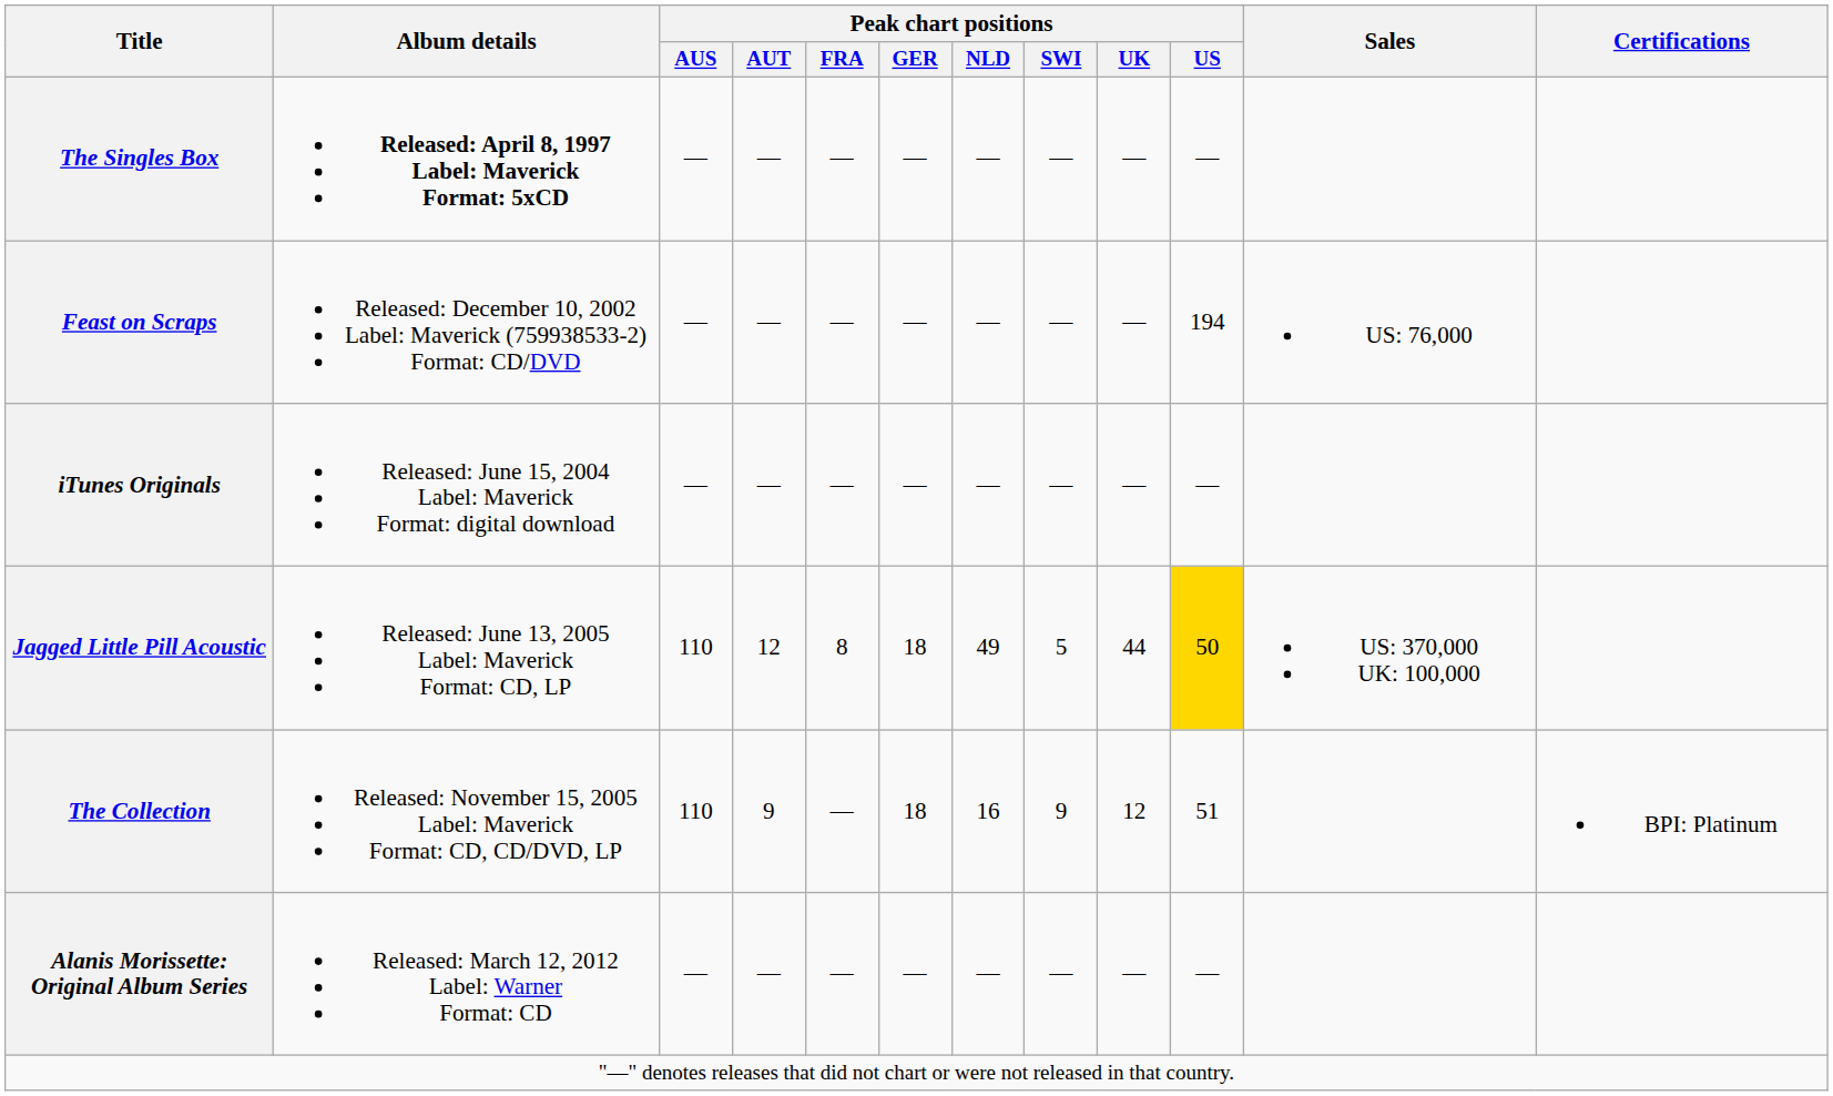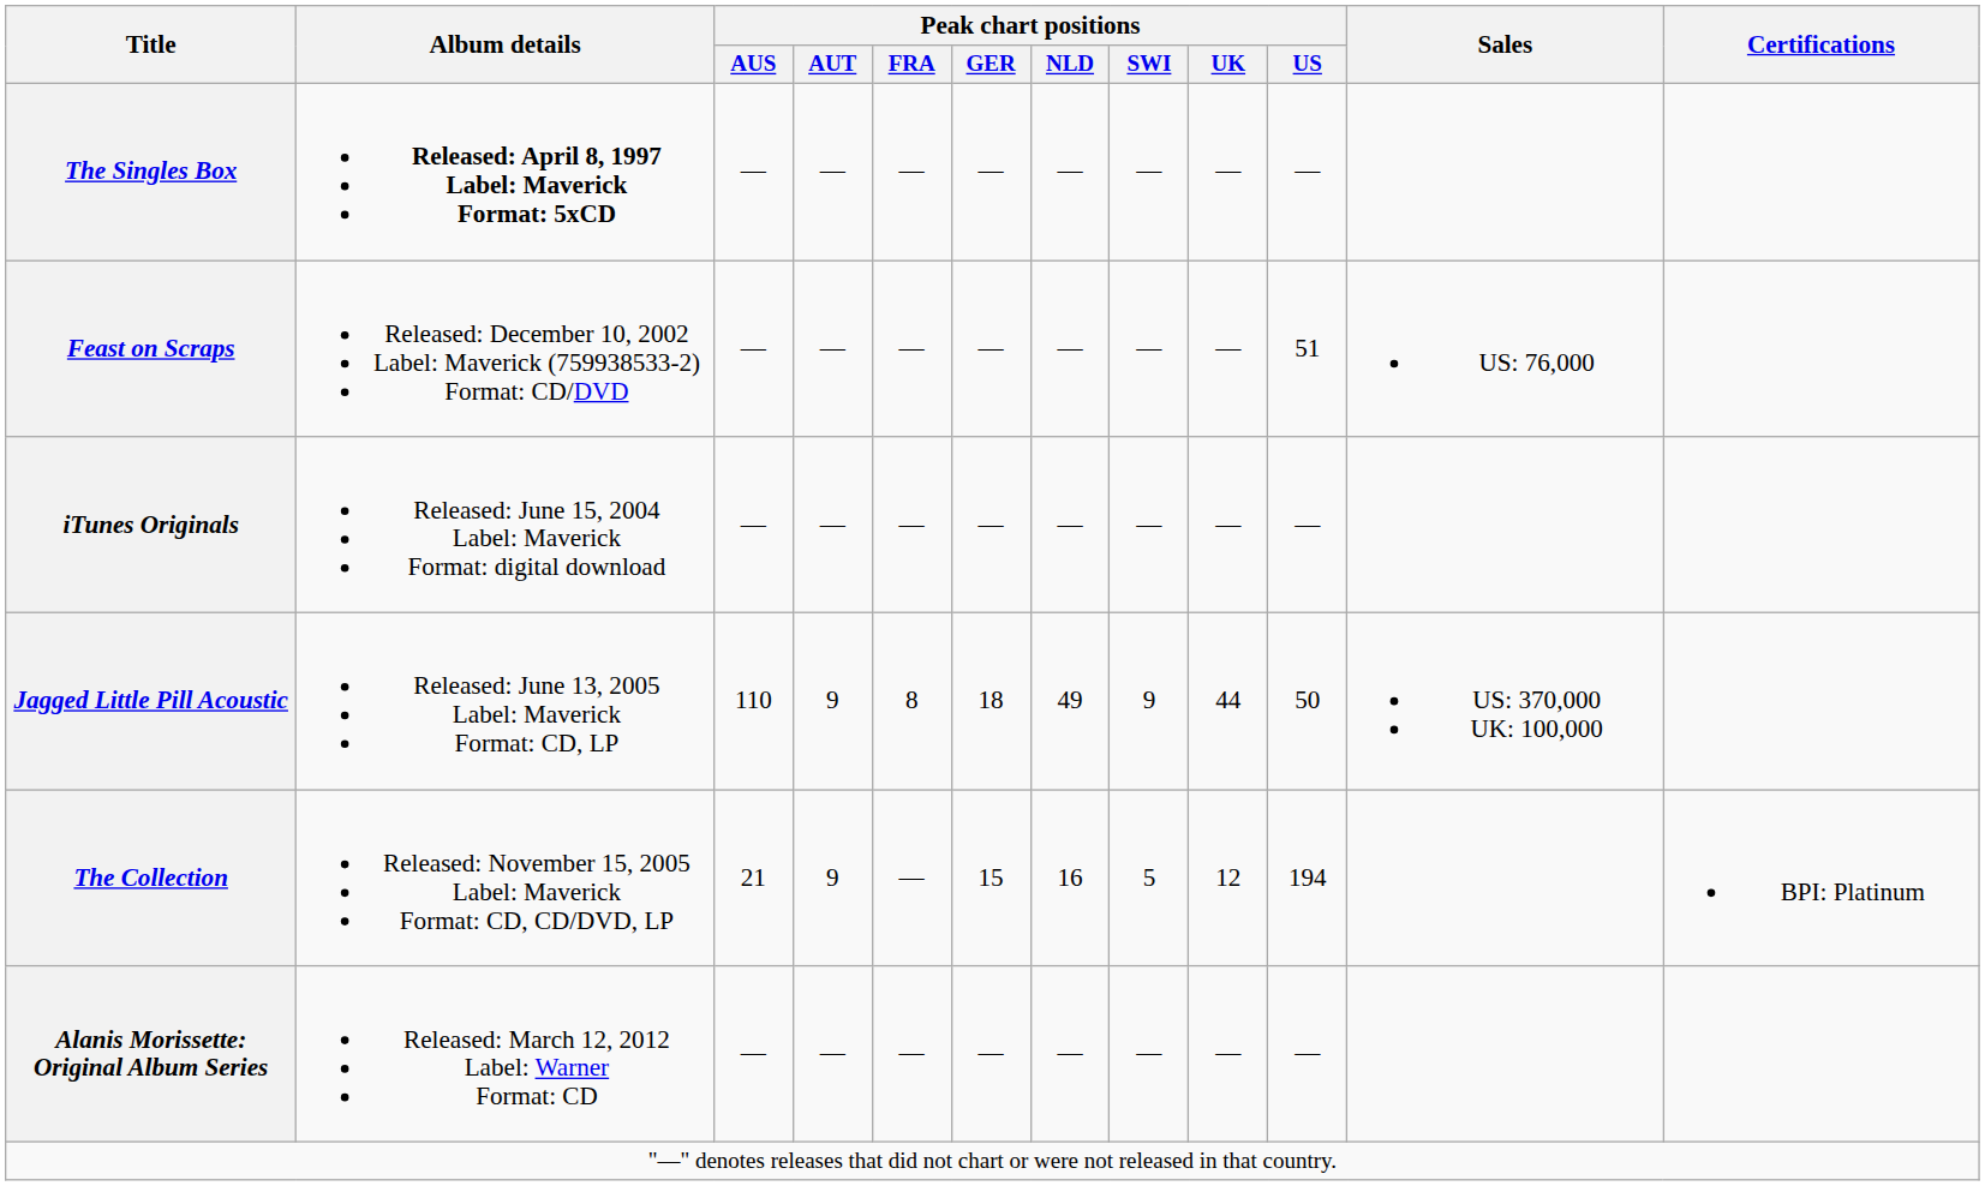Feast on Scraps | Peak chart positions / US: 194 -> 51
Jagged Little Pill Acoustic | Peak chart positions / AUT: 12 -> 9
Jagged Little Pill Acoustic | Peak chart positions / SWI: 5 -> 9
Jagged Little Pill Acoustic | Peak chart positions / US: gold background -> no background
The Collection | Peak chart positions / AUS: 110 -> 21
The Collection | Peak chart positions / GER: 18 -> 15
The Collection | Peak chart positions / SWI: 9 -> 5
The Collection | Peak chart positions / US: 51 -> 194
